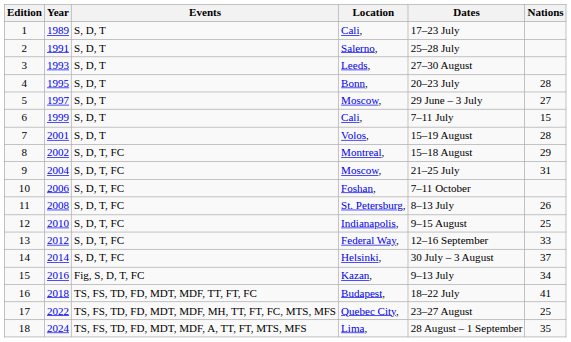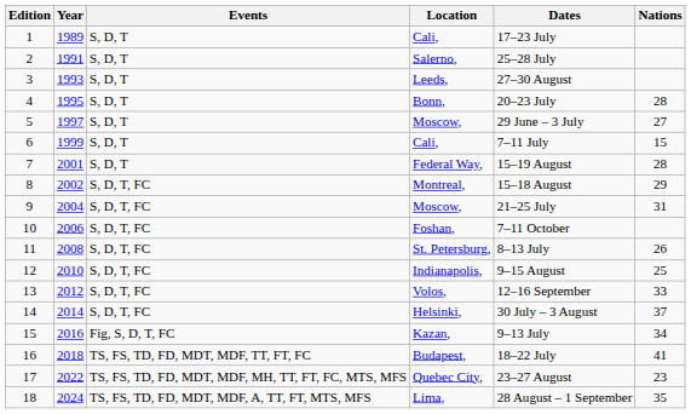7 | Location: Volos, -> Federal Way,
13 | Location: Federal Way, -> Volos,
17 | Nations: 25 -> 23
